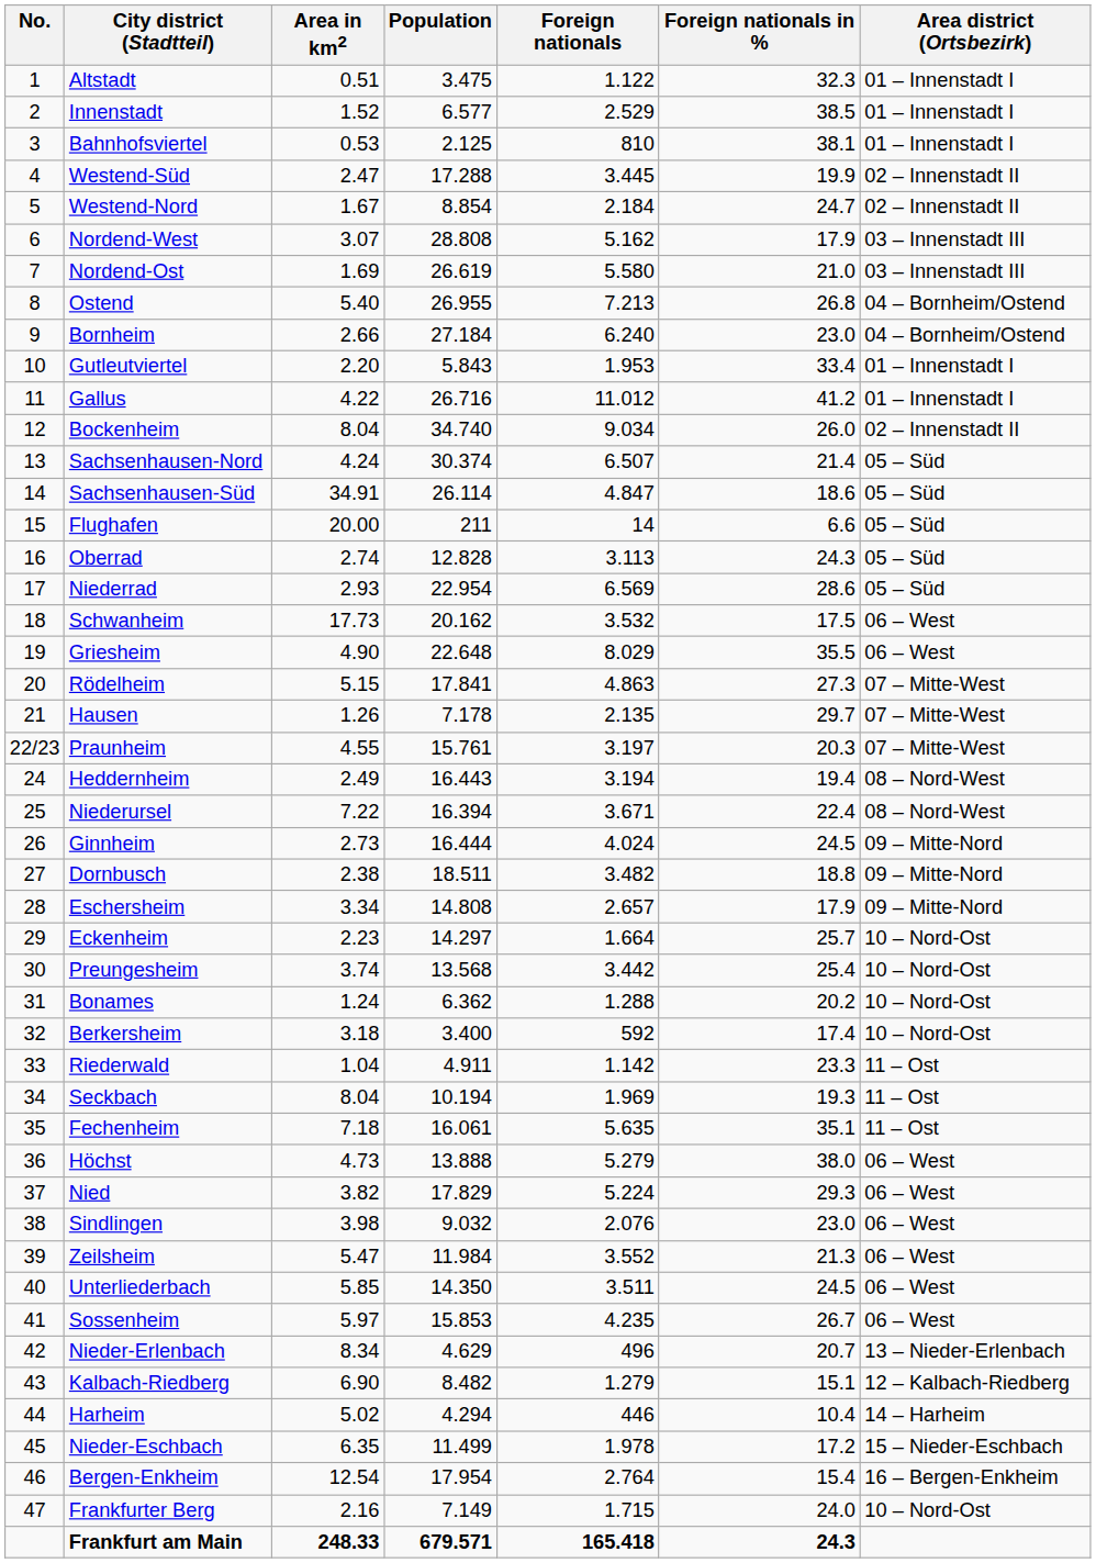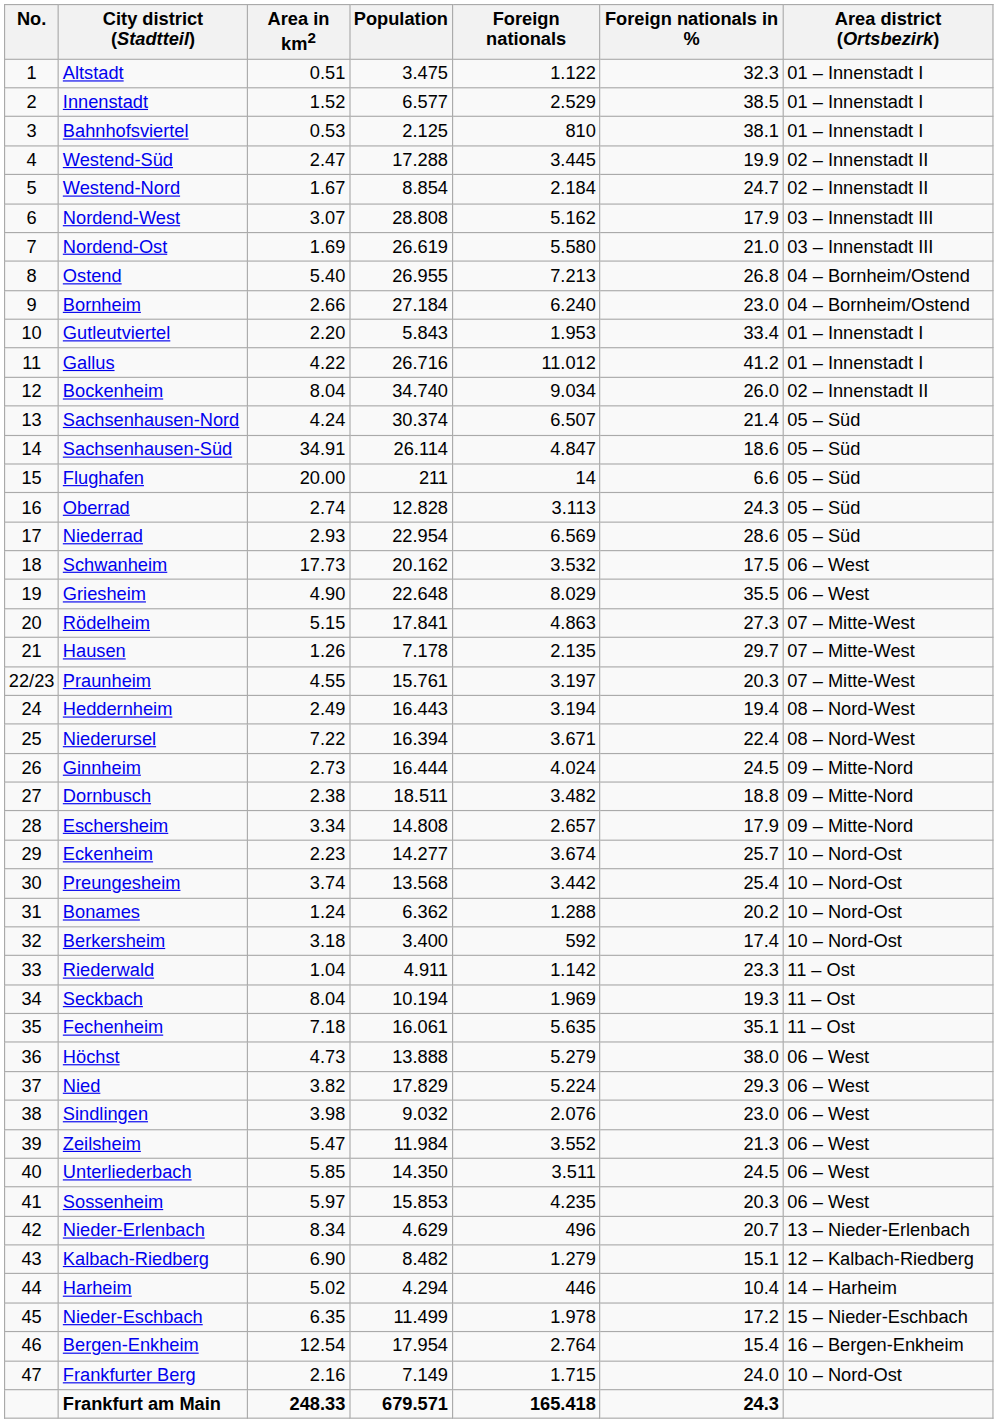Eckenheim | Population: 14.297 -> 14.277
Eckenheim | Foreign nationals: 1.664 -> 3.674
Sossenheim | Foreign nationals in %: 26.7 -> 20.3
